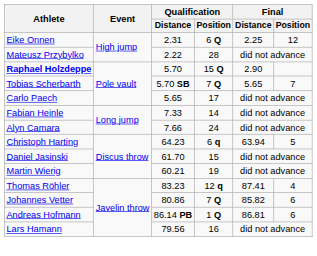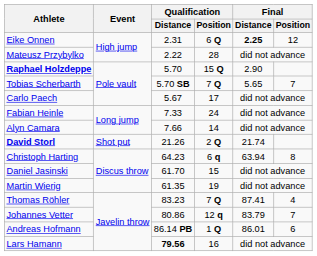Eike Onnen | Final / Distance: normal -> bold
Carlo Paech | Qualification / Distance: 5.65 -> 5.67
Fabian Heinle | Qualification / Position: 14 -> 24
Alyn Camara | Qualification / Position: 24 -> 14
+ row: David Storl | Shot put | 21.26 | 2 Q | 21.74
Christoph Harting | Final / Position: 5 -> 8
Martin Wierig | Qualification / Distance: 60.21 -> 61.35
Thomas Röhler | Qualification / Position: 12 q -> 7 Q
Johannes Vetter | Qualification / Position: 7 Q -> 12 q
Johannes Vetter | Final / Distance: 85.82 -> 83.79
Johannes Vetter | Final / Position: 6 -> 7
Andreas Hofmann | Final / Distance: 86.81 -> 86.01
Lars Hamann | Qualification / Distance: normal -> bold
